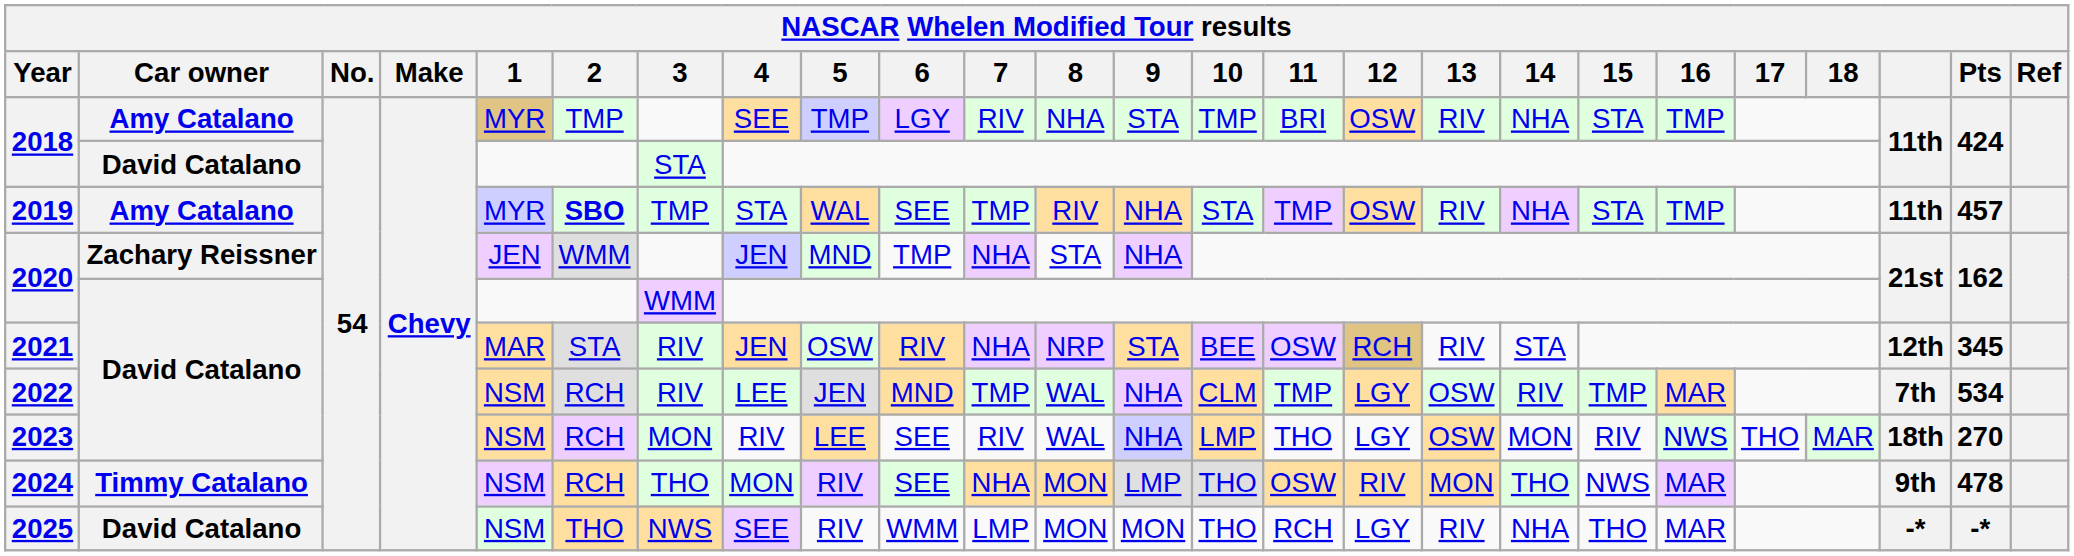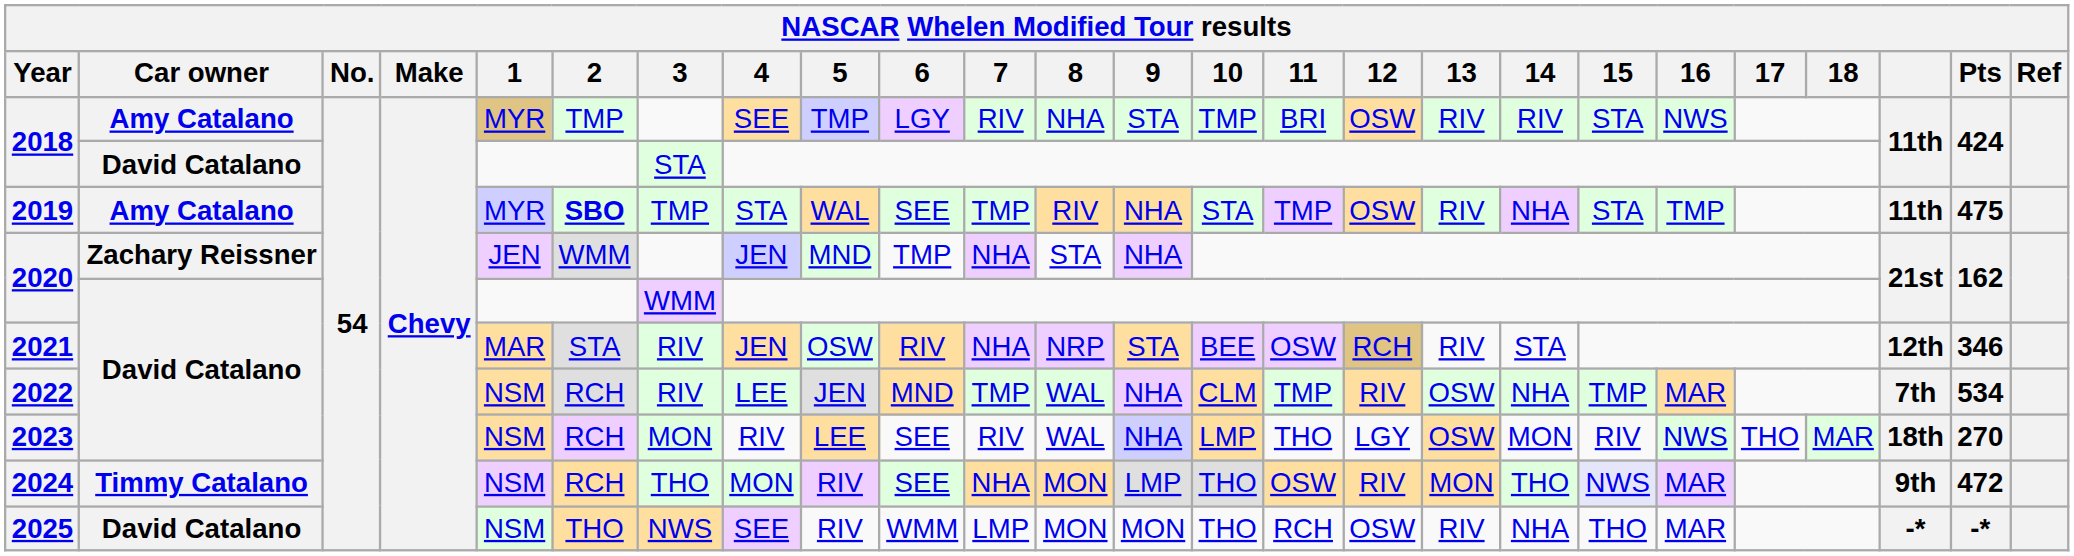2018 / Amy Catalano | 14: NHA -> RIV
2018 / Amy Catalano | 16: TMP -> NWS
2019 | Pts: 457 -> 475
2021 | Pts: 345 -> 346
2022 | 12: LGY -> RIV
2022 | 14: RIV -> NHA
2024 | 15: no background -> lavender background
2024 | Pts: 478 -> 472
2025 | 12: LGY -> OSW
